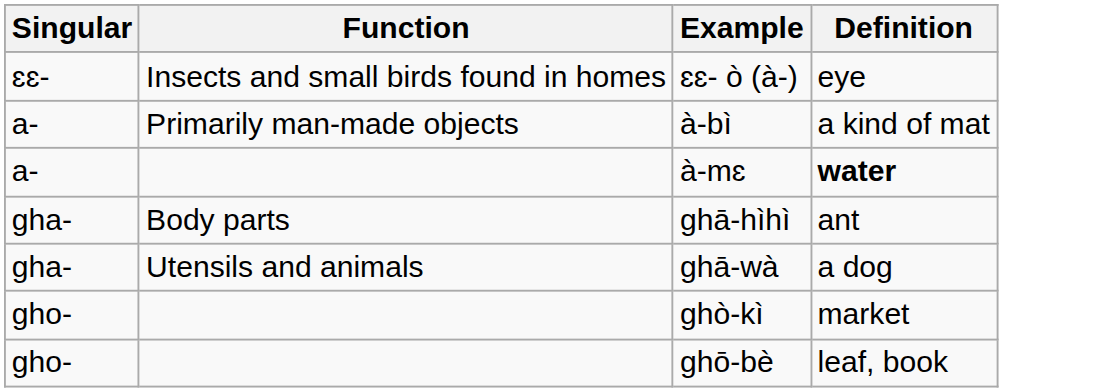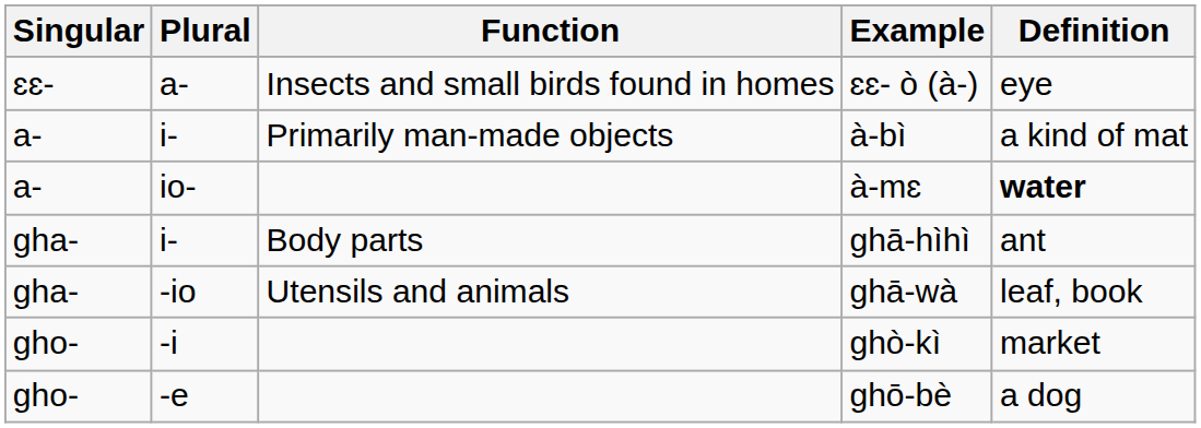+ column: Plural | a- | i- | io- | i- | -io | -i | -e
ɡhā-wà | Definition: a dog -> leaf, book
ɡhō-bè | Definition: leaf, book -> a dog
